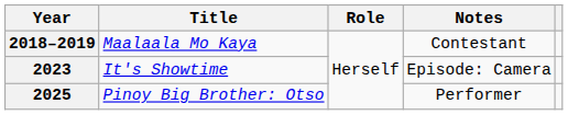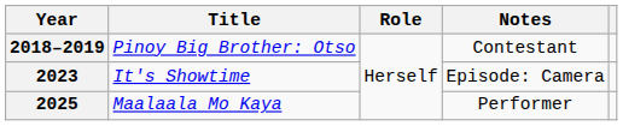2018–2019 | Title: Maalaala Mo Kaya -> Pinoy Big Brother: Otso
2025 | Title: Pinoy Big Brother: Otso -> Maalaala Mo Kaya
